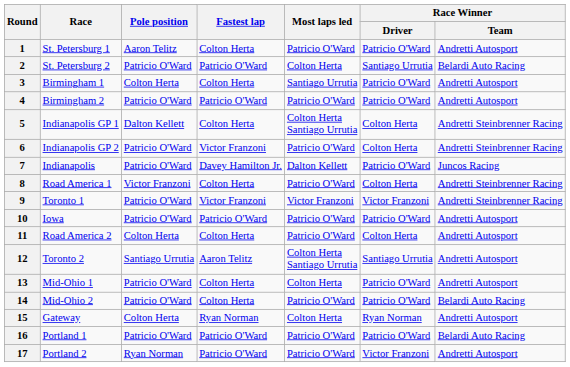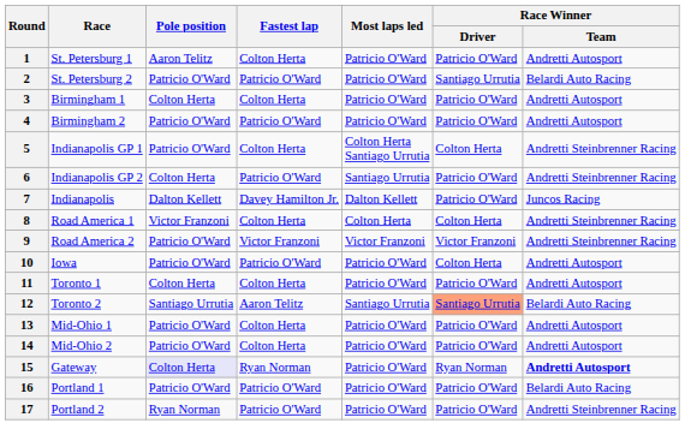2 | Most laps led: Colton Herta -> Patricio O'Ward
3 | Most laps led: Santiago Urrutia -> Patricio O'Ward
5 | Pole position: Dalton Kellett -> Patricio O'Ward
6 | Pole position: Patricio O'Ward -> Colton Herta
6 | Fastest lap: Victor Franzoni -> Patricio O'Ward
6 | Most laps led: Patricio O'Ward -> Santiago Urrutia
6 | Race Winner / Driver: Colton Herta -> Patricio O'Ward
7 | Pole position: Patricio O'Ward -> Dalton Kellett
8 | Most laps led: Patricio O'Ward -> Colton Herta
9 | Race: Toronto 1 -> Road America 2
10 | Race Winner / Driver: Patricio O'Ward -> Colton Herta
11 | Race: Road America 2 -> Toronto 1
11 | Race Winner / Driver: Colton Herta -> Patricio O'Ward
12 | Most laps led: Colton Herta Santiago Urrutia -> Santiago Urrutia
12 | Race Winner / Driver: no background -> lightsalmon background
12 | Race Winner / Team: Andretti Autosport -> Belardi Auto Racing
13 | Most laps led: Colton Herta -> Patricio O'Ward
14 | Race Winner / Team: Belardi Auto Racing -> Andretti Autosport
15 | Pole position: no background -> lavender background
15 | Most laps led: Colton Herta -> Patricio O'Ward
15 | Race Winner / Team: normal -> bold
17 | Race Winner / Driver: Victor Franzoni -> Patricio O'Ward
17 | Race Winner / Team: Andretti Autosport -> Andretti Steinbrenner Racing
